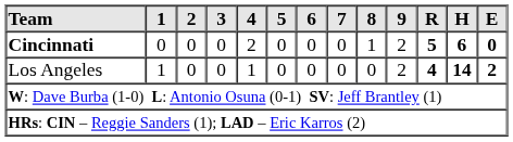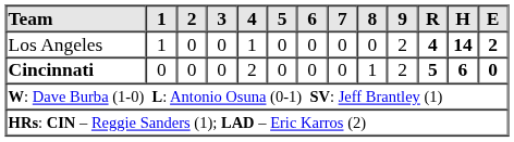rows swapped: Cincinnati <-> Los Angeles
